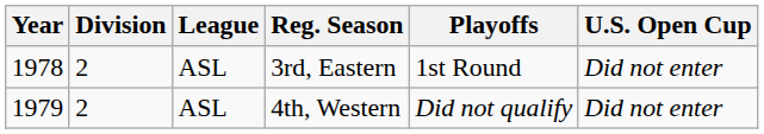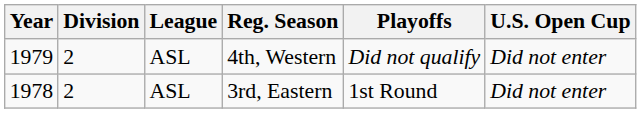rows swapped: 3rd, Eastern <-> 4th, Western
